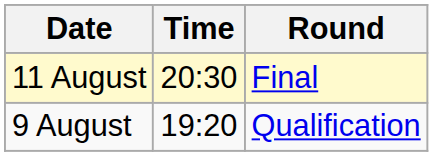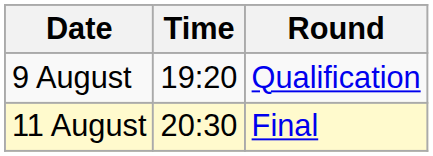rows swapped: 9 August <-> 11 August
